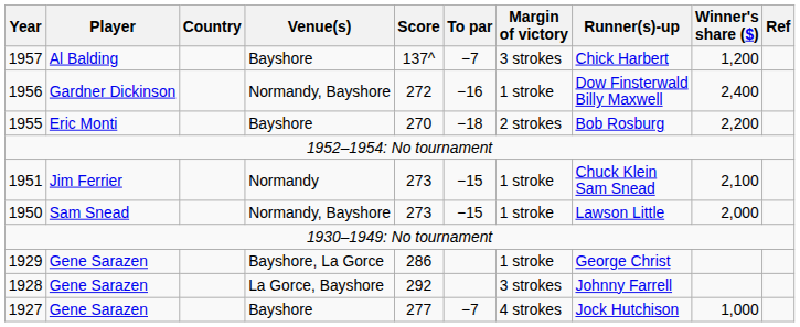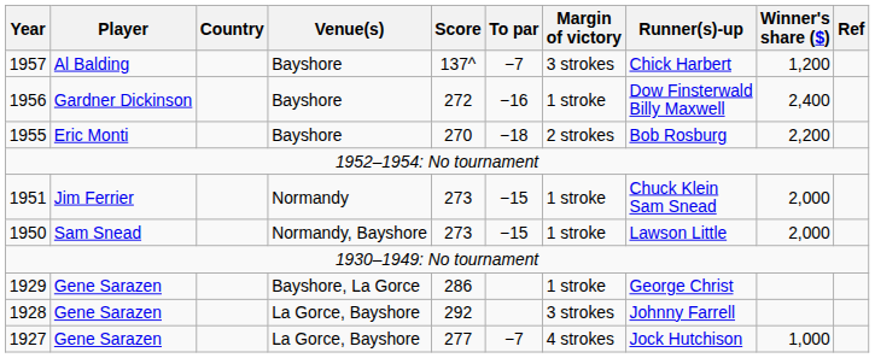1956 | Venue(s): Normandy, Bayshore -> Bayshore
1951 | Winner's share ($): 2,100 -> 2,000
1927 | Venue(s): Bayshore -> La Gorce, Bayshore
